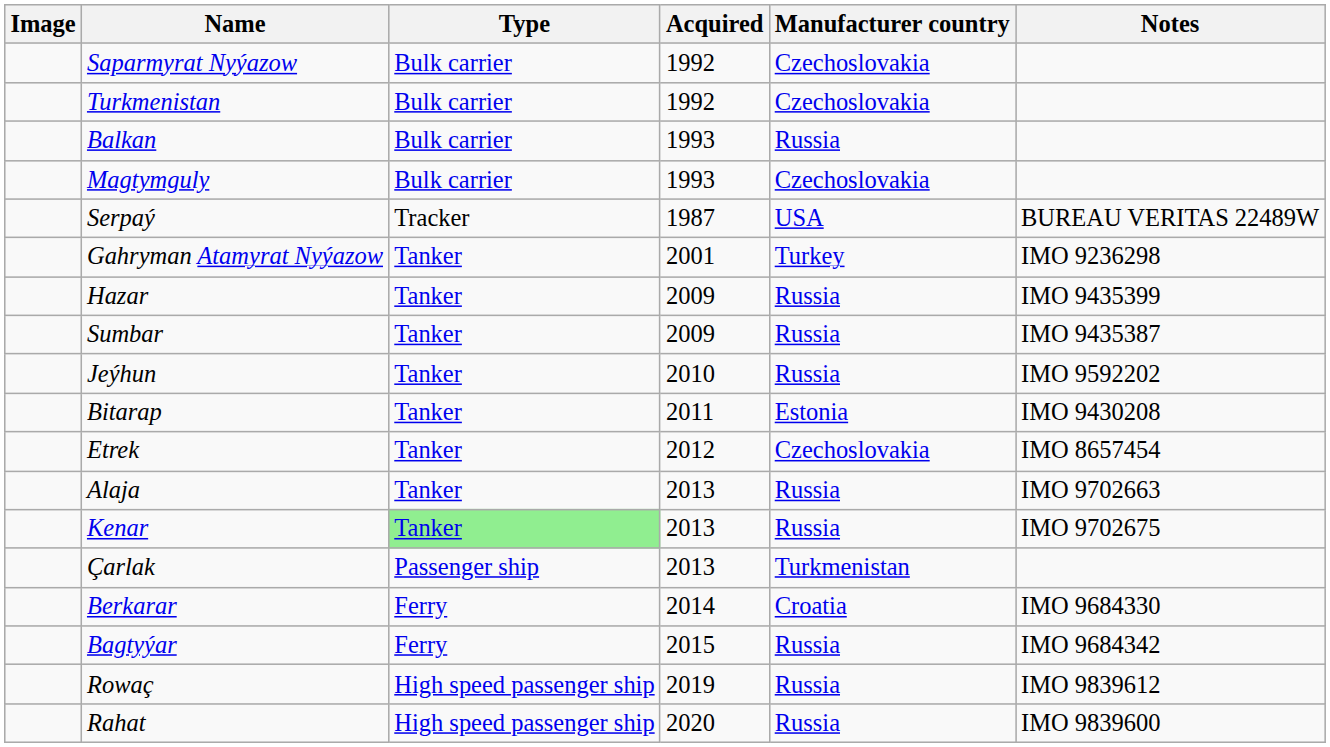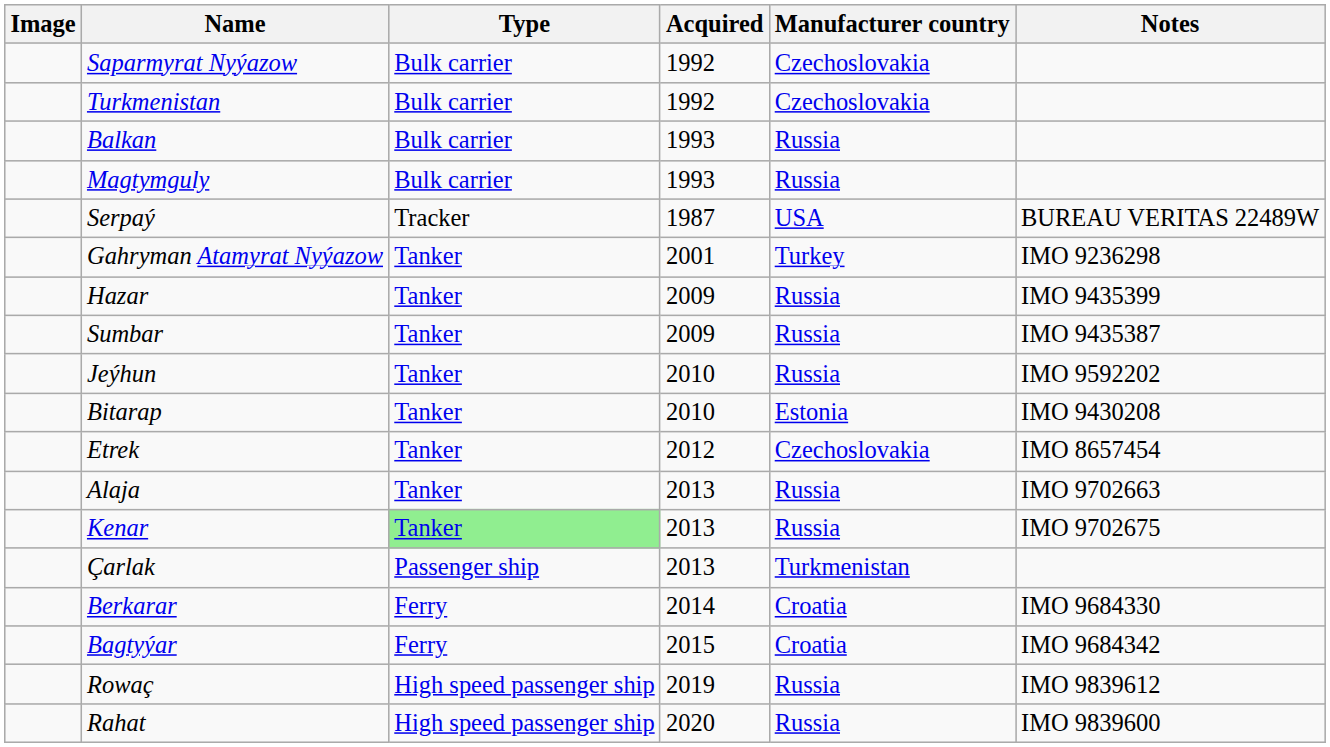Magtymguly | Manufacturer country: Czechoslovakia -> Russia
Bitarap | Acquired: 2011 -> 2010
Bagtyýar | Manufacturer country: Russia -> Croatia
